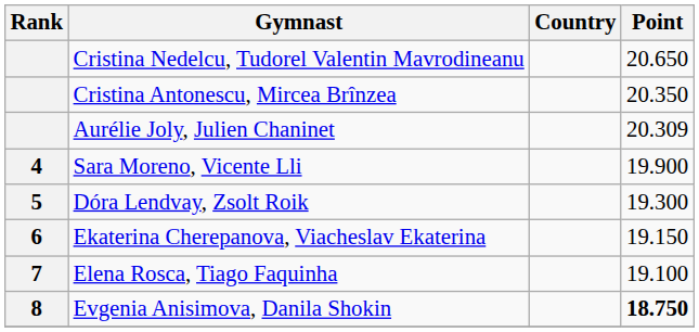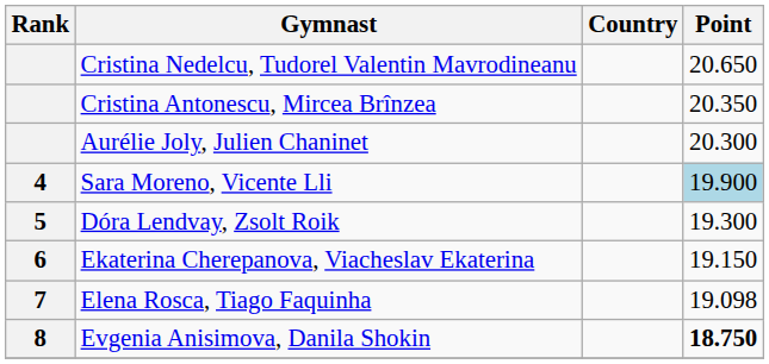Aurélie Joly, Julien Chaninet | Point: 20.309 -> 20.300
Sara Moreno, Vicente Lli | Point: no background -> lightblue background
Elena Rosca, Tiago Faquinha | Point: 19.100 -> 19.098
